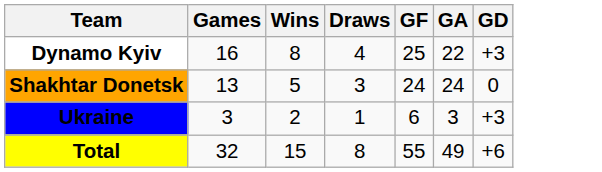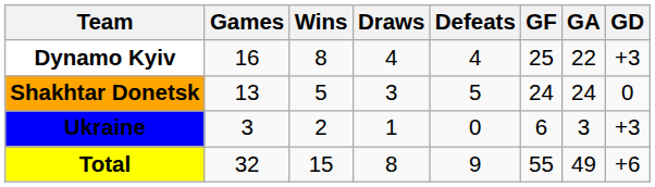+ column: Defeats | 4 | 5 | 0 | 9
